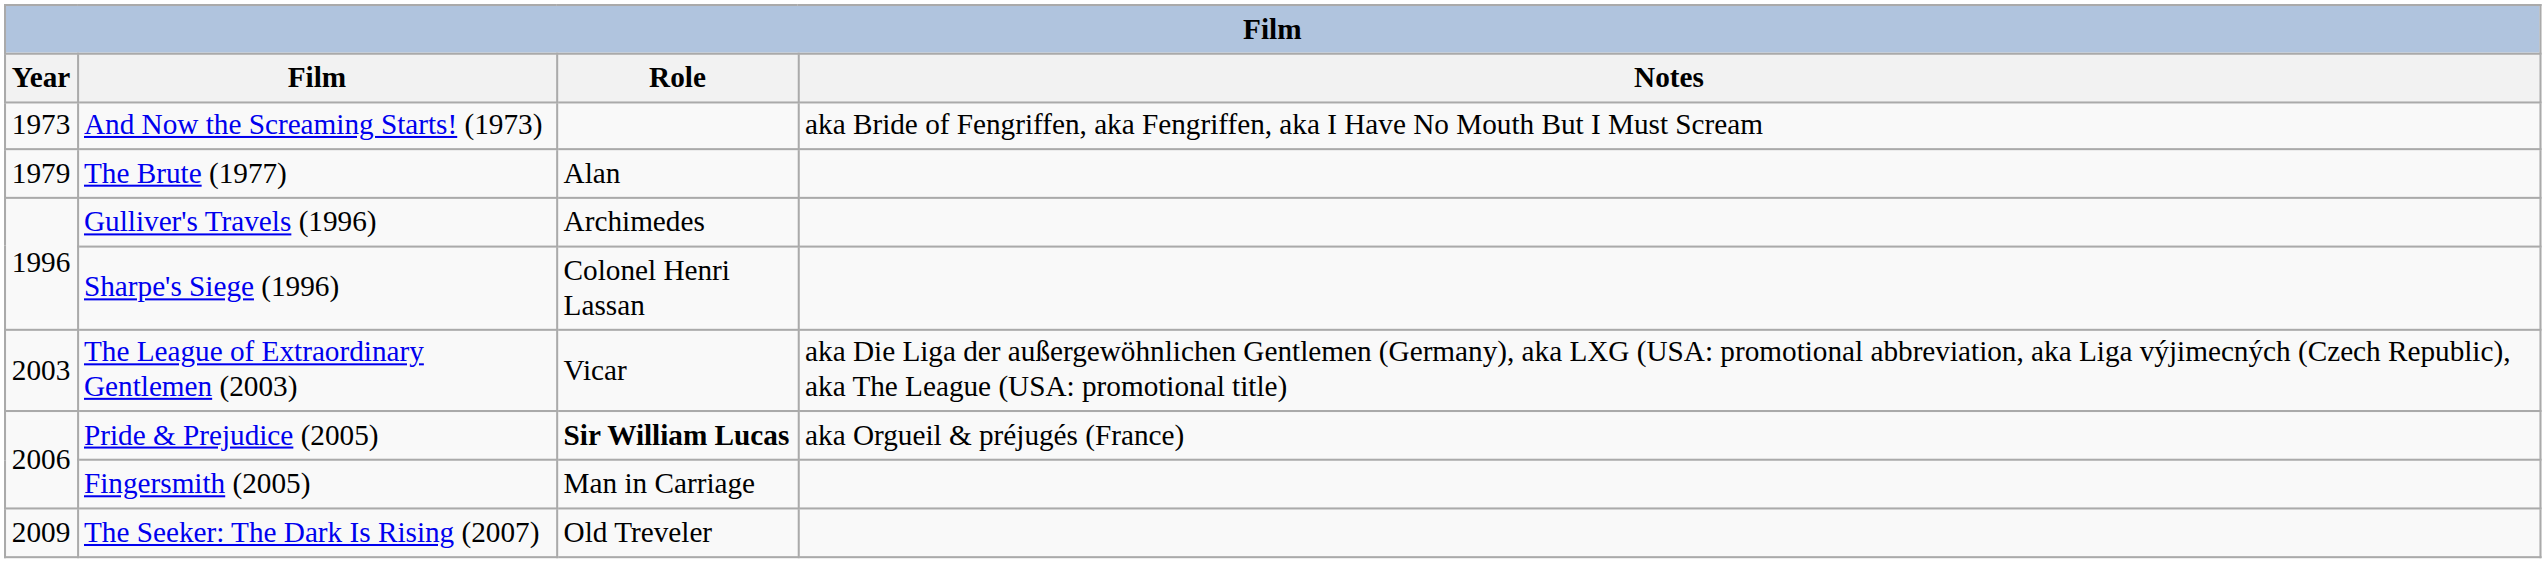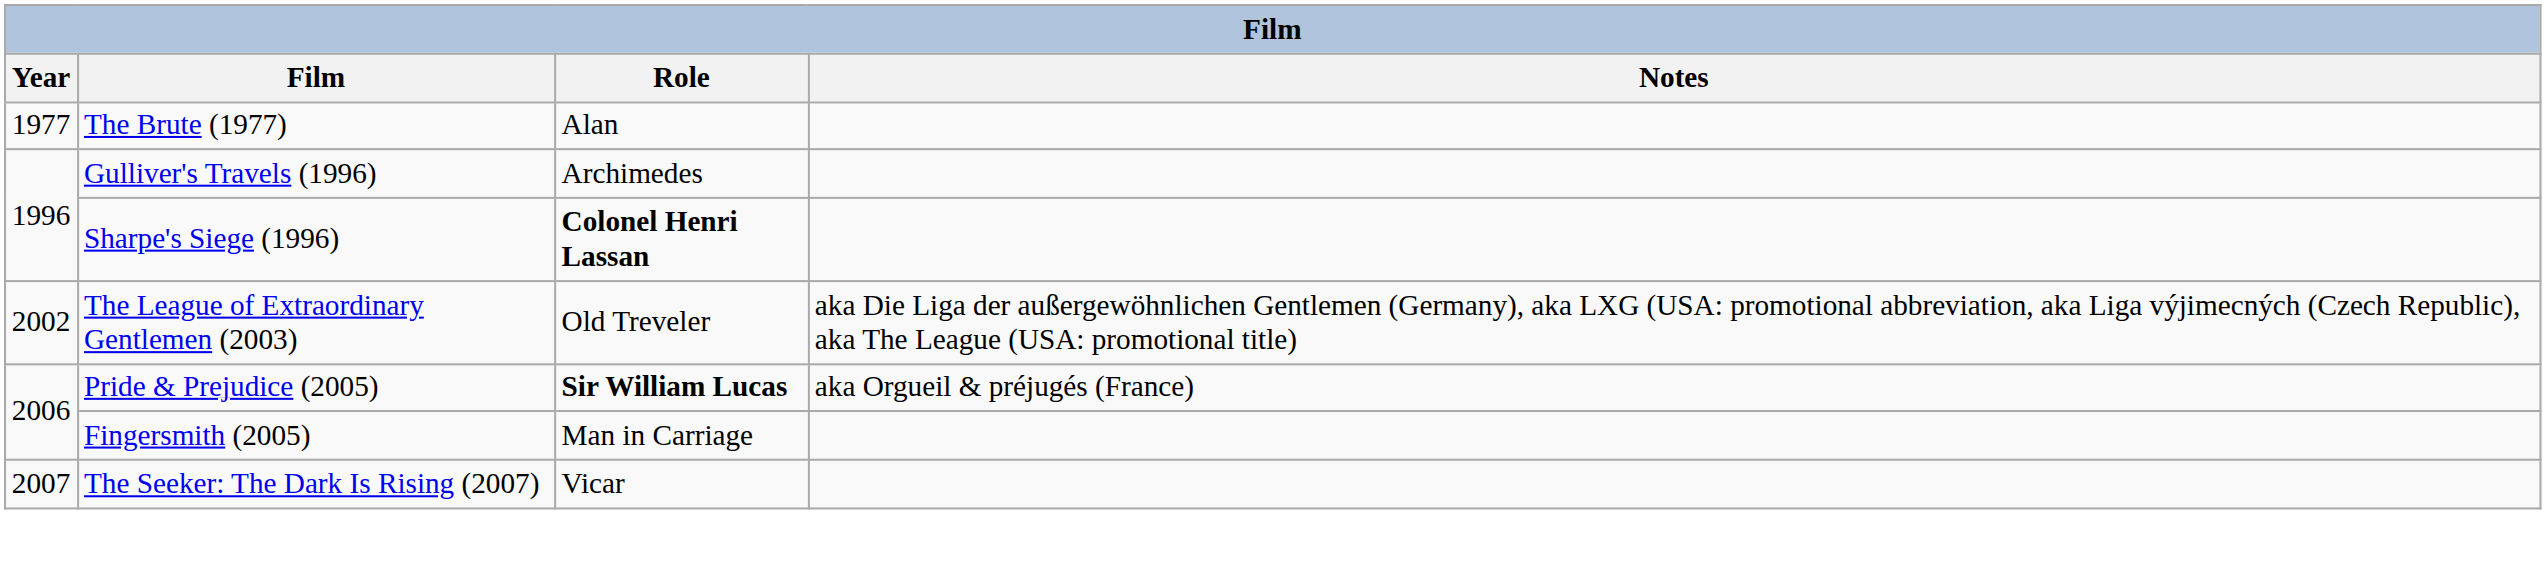- row: 1973 | And Now the Screaming Starts! (1973) | aka Bride of Fengriffen, aka Fengriffen, aka I Have No Mouth But I Must Scream
The Brute (1977) | Year: 1979 -> 1977
Sharpe's Siege (1996) | Role: normal -> bold
The League of Extraordinary Gentlemen (2003) | Year: 2003 -> 2002
The League of Extraordinary Gentlemen (2003) | Role: Vicar -> Old Treveler
The Seeker: The Dark Is Rising (2007) | Year: 2009 -> 2007
The Seeker: The Dark Is Rising (2007) | Role: Old Treveler -> Vicar
